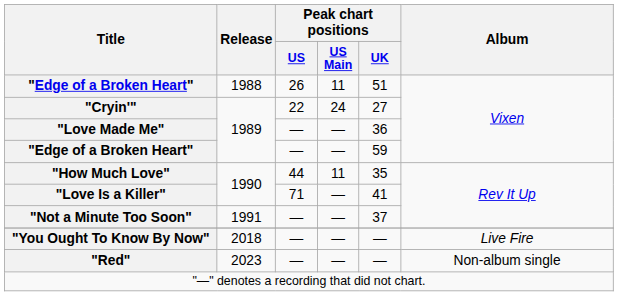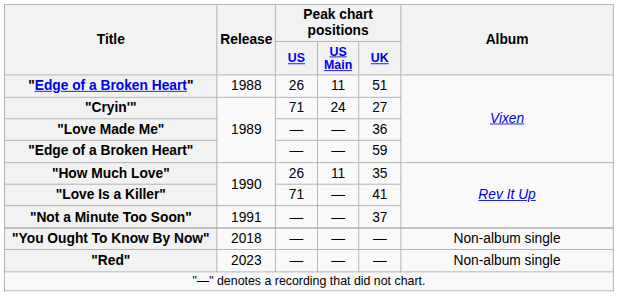"Cryin'" | Peak chart positions / US: 22 -> 71
"How Much Love" | Peak chart positions / US: 44 -> 26
"You Ought To Know By Now" | Album: Live Fire -> Non-album single
